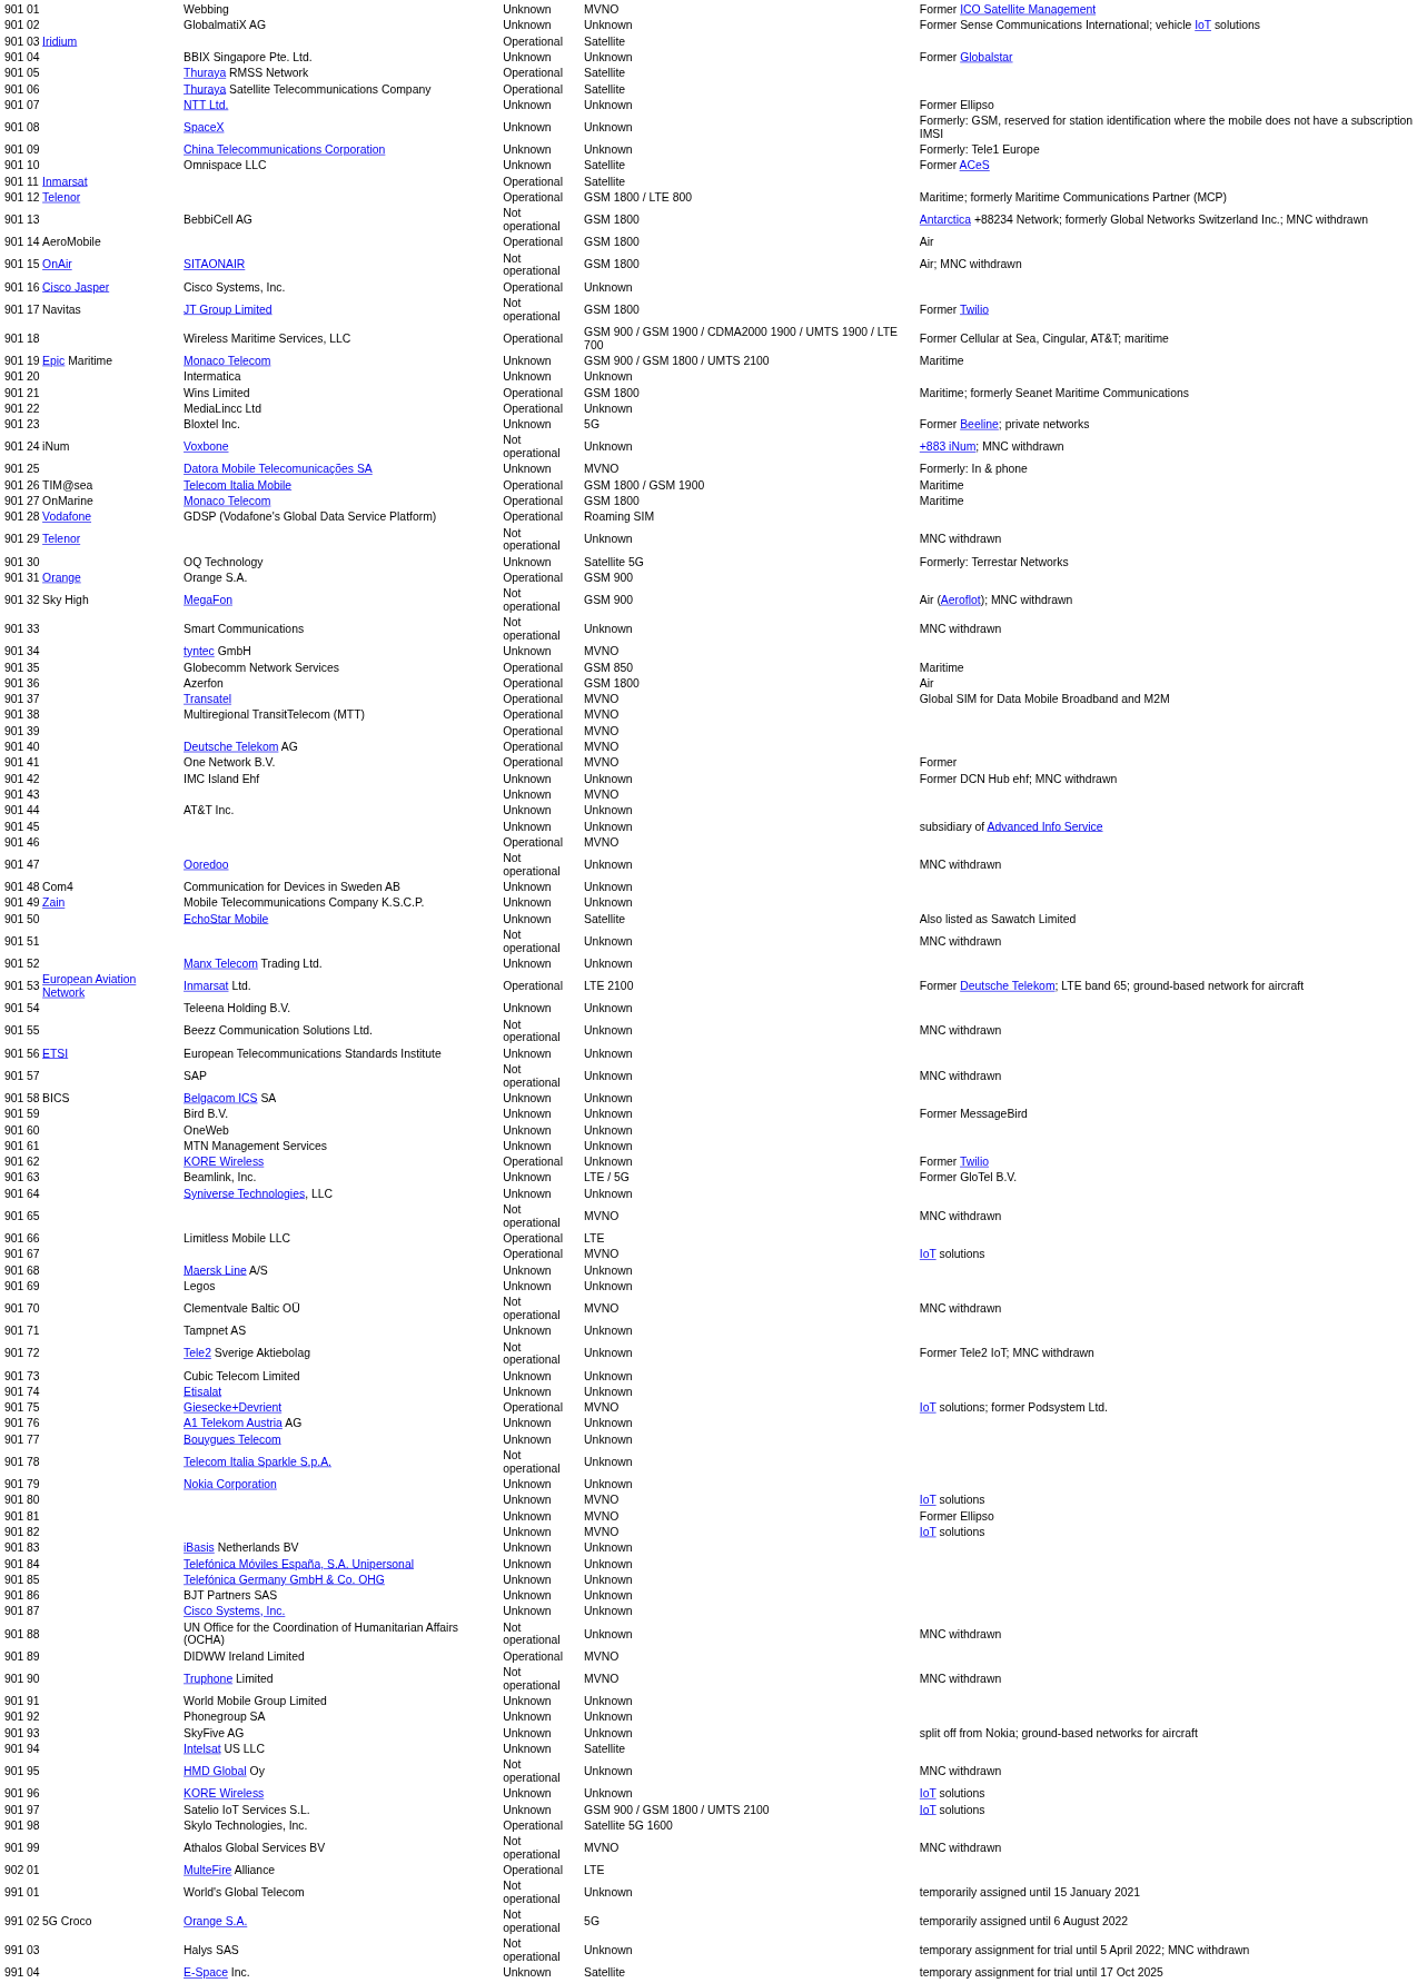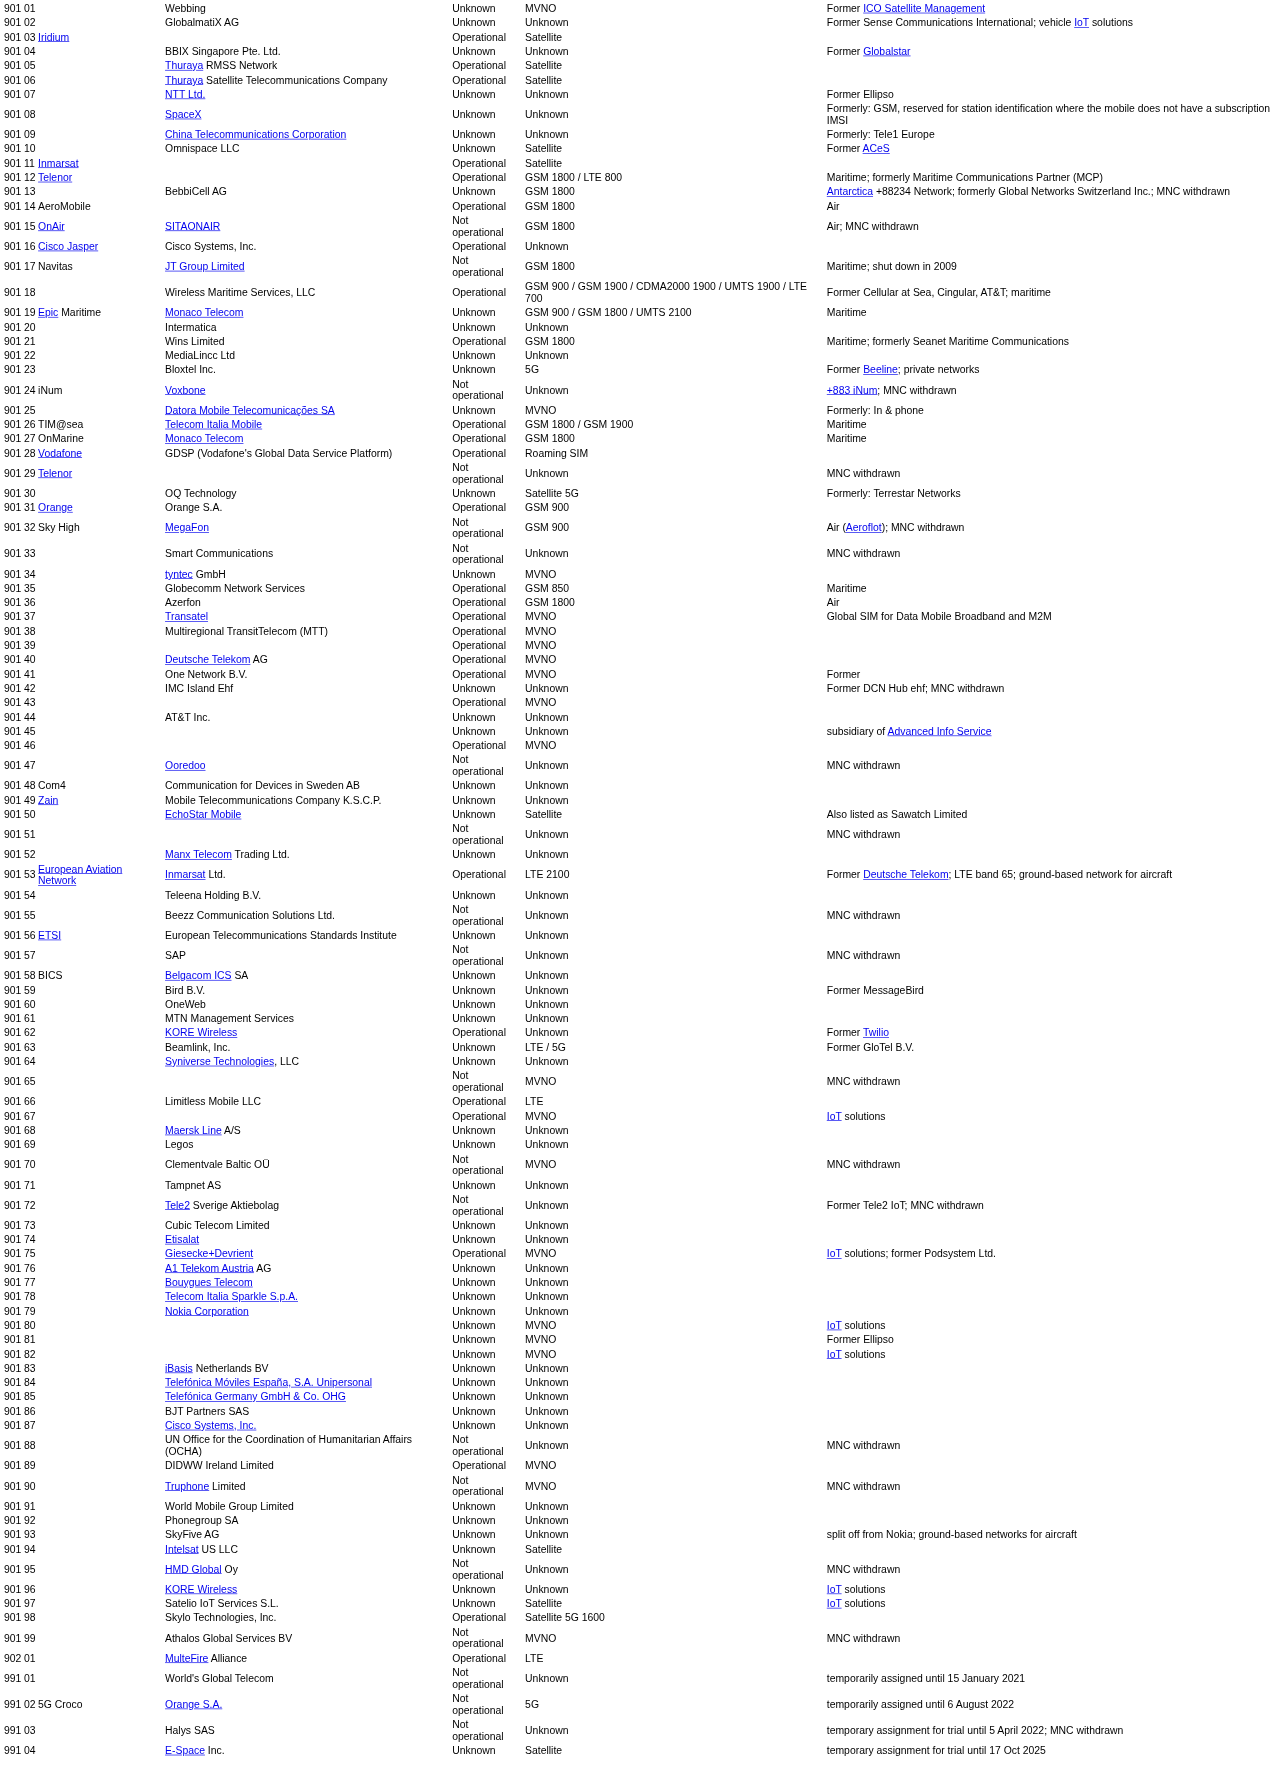13 | column 5: Not operational -> Unknown
17 | column 7: Former Twilio -> Maritime; shut down in 2009
22 | column 5: Operational -> Unknown
43 | column 5: Unknown -> Operational
78 | column 5: Not operational -> Unknown
97 | column 6: GSM 900 / GSM 1800 / UMTS 2100 -> Satellite
